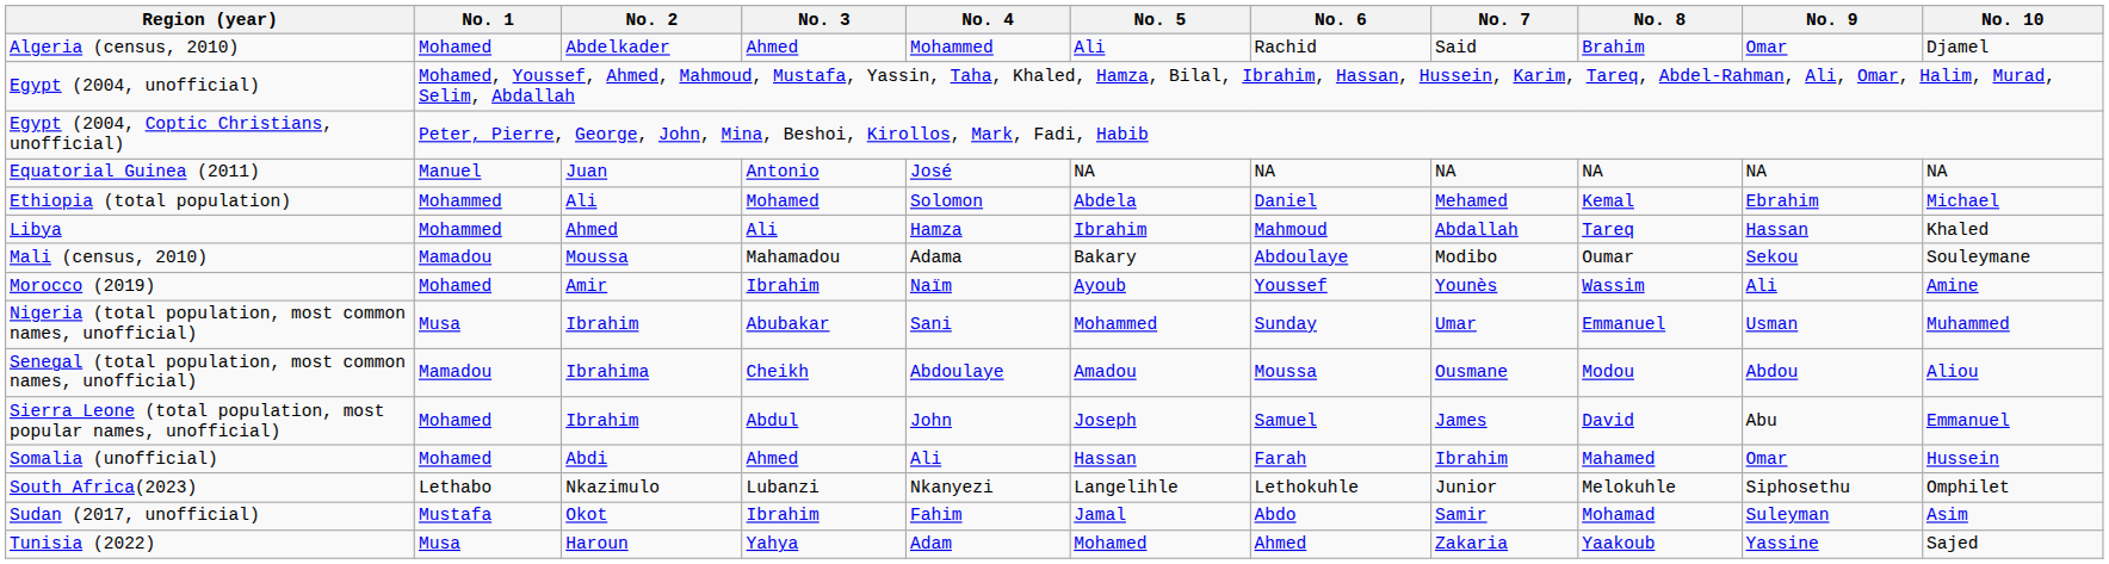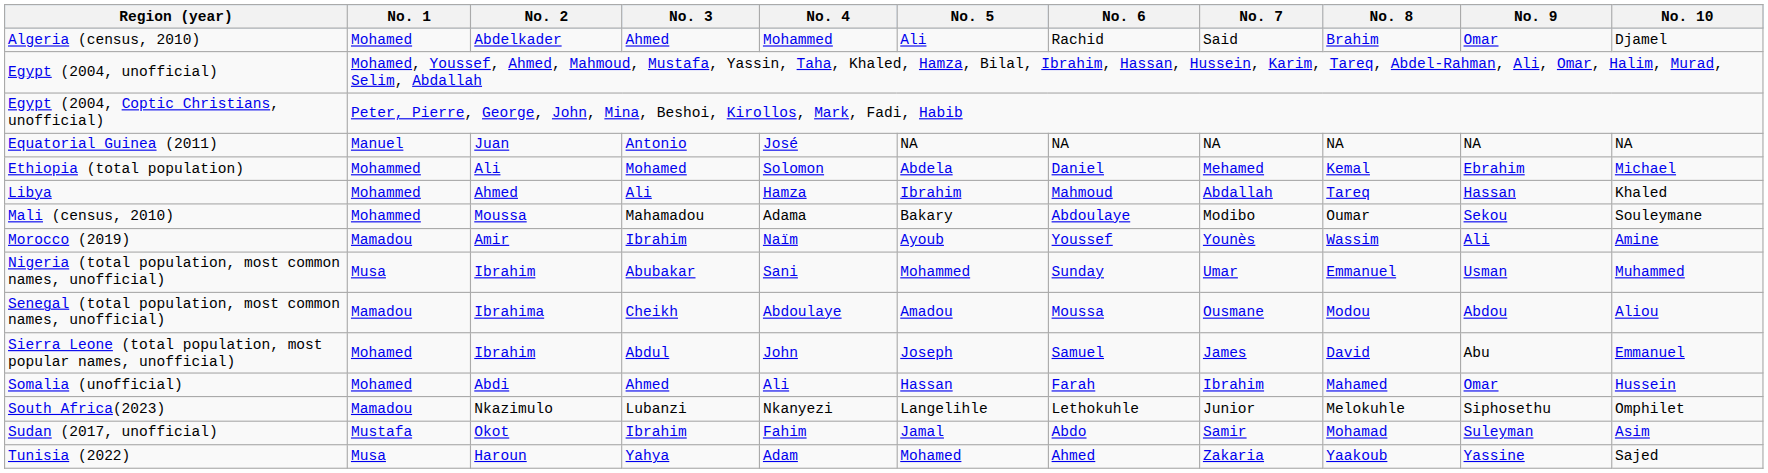Mali (census, 2010) | No. 1: Mamadou -> Mohammed
Morocco (2019) | No. 1: Mohamed -> Mamadou
South Africa(2023) | No. 1: Lethabo -> Mamadou
